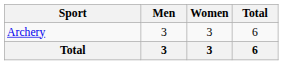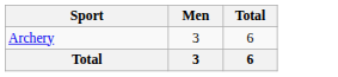- column: Women | 3 | 3
